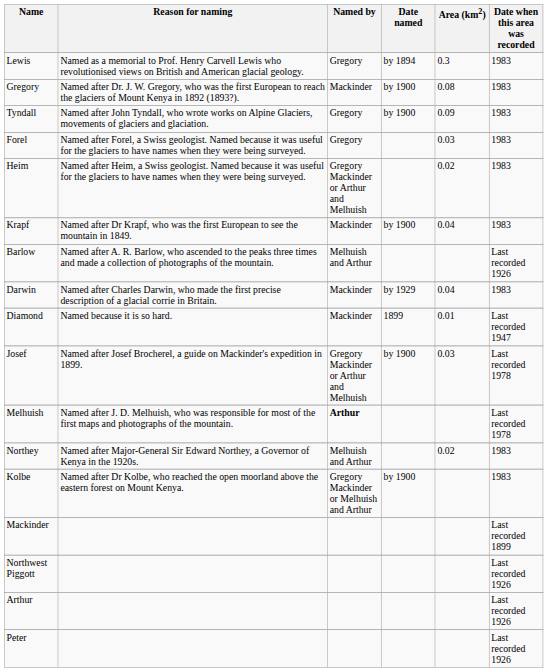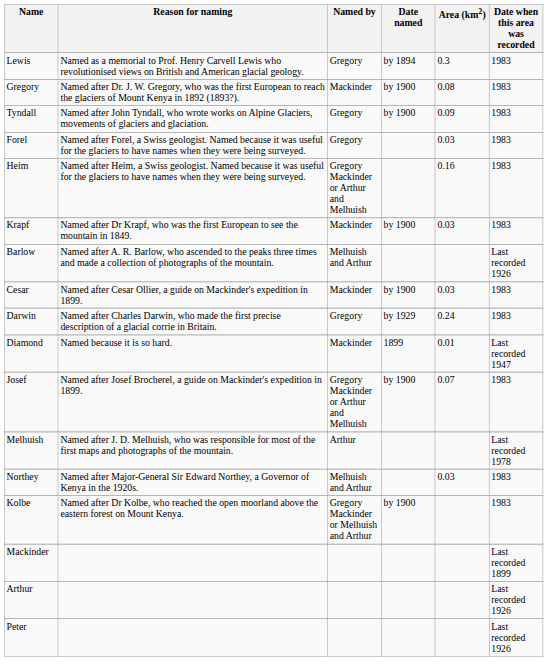Heim | Area (km2): 0.02 -> 0.16
Krapf | Area (km2): 0.04 -> 0.03
+ row: Cesar | Named after Cesar Ollier, a guide on Mackinder's expedition in 1899. | Mackinder | by 1900 | 0.03 | 1983
Darwin | Named by: Mackinder -> Gregory
Darwin | Area (km2): 0.04 -> 0.24
Josef | Area (km2): 0.03 -> 0.07
Josef | Date when this area was recorded: Last recorded 1978 -> 1983
Melhuish | Named by: bold -> normal
Northey | Area (km2): 0.02 -> 0.03
- row: Northwest Piggott | Last recorded 1926
